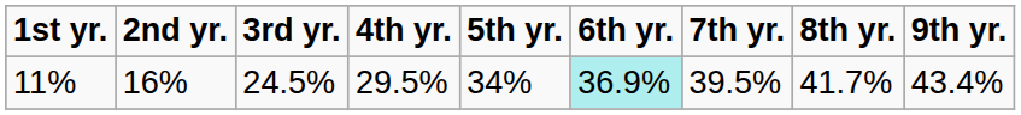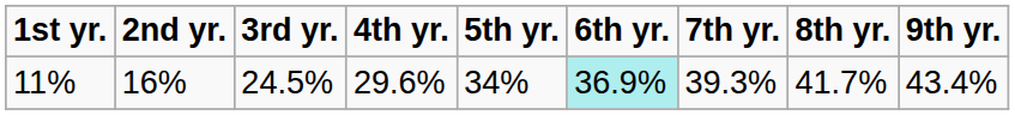11% | 4th yr.: 29.5% -> 29.6%
11% | 7th yr.: 39.5% -> 39.3%
